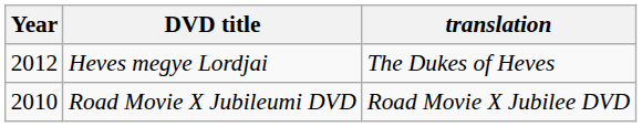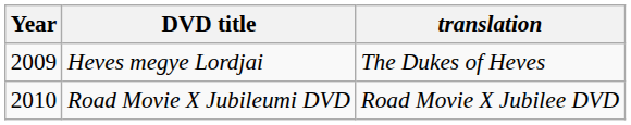Heves megye Lordjai | Year: 2012 -> 2009
